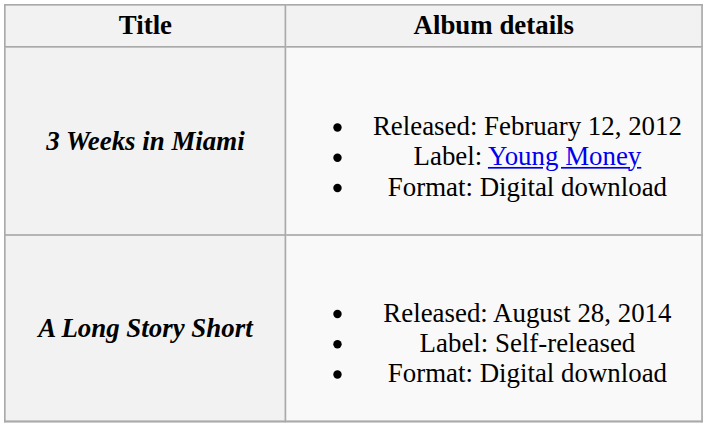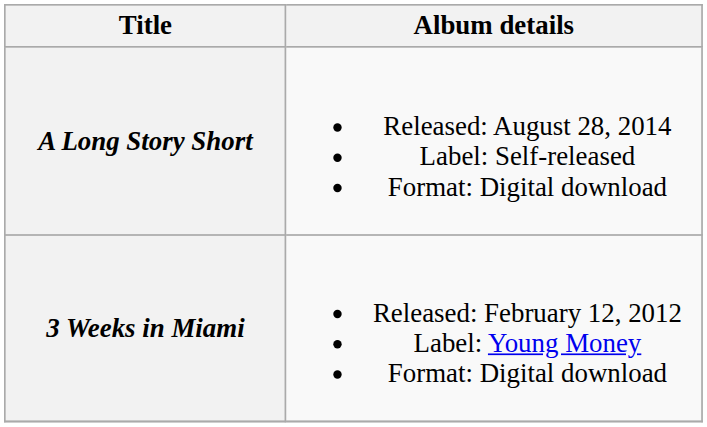rows swapped: 3 Weeks in Miami <-> A Long Story Short
